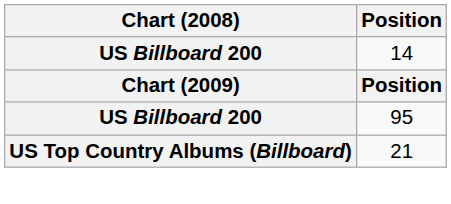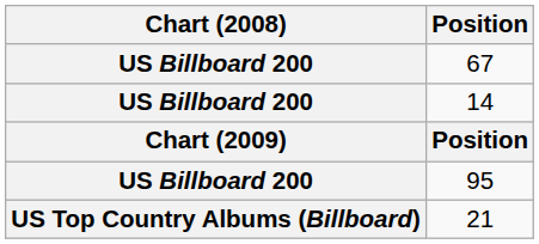+ row: US Billboard 200 | 67
